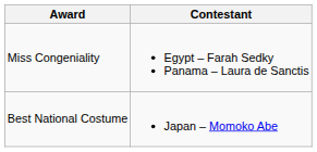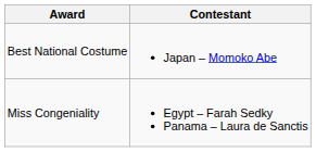rows swapped: Best National Costume <-> Miss Congeniality
